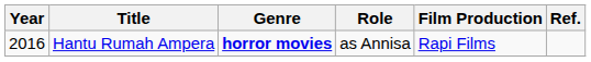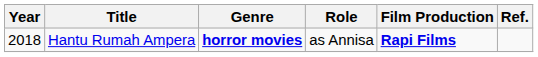Hantu Rumah Ampera | Year: 2016 -> 2018
Hantu Rumah Ampera | Film Production: normal -> bold
